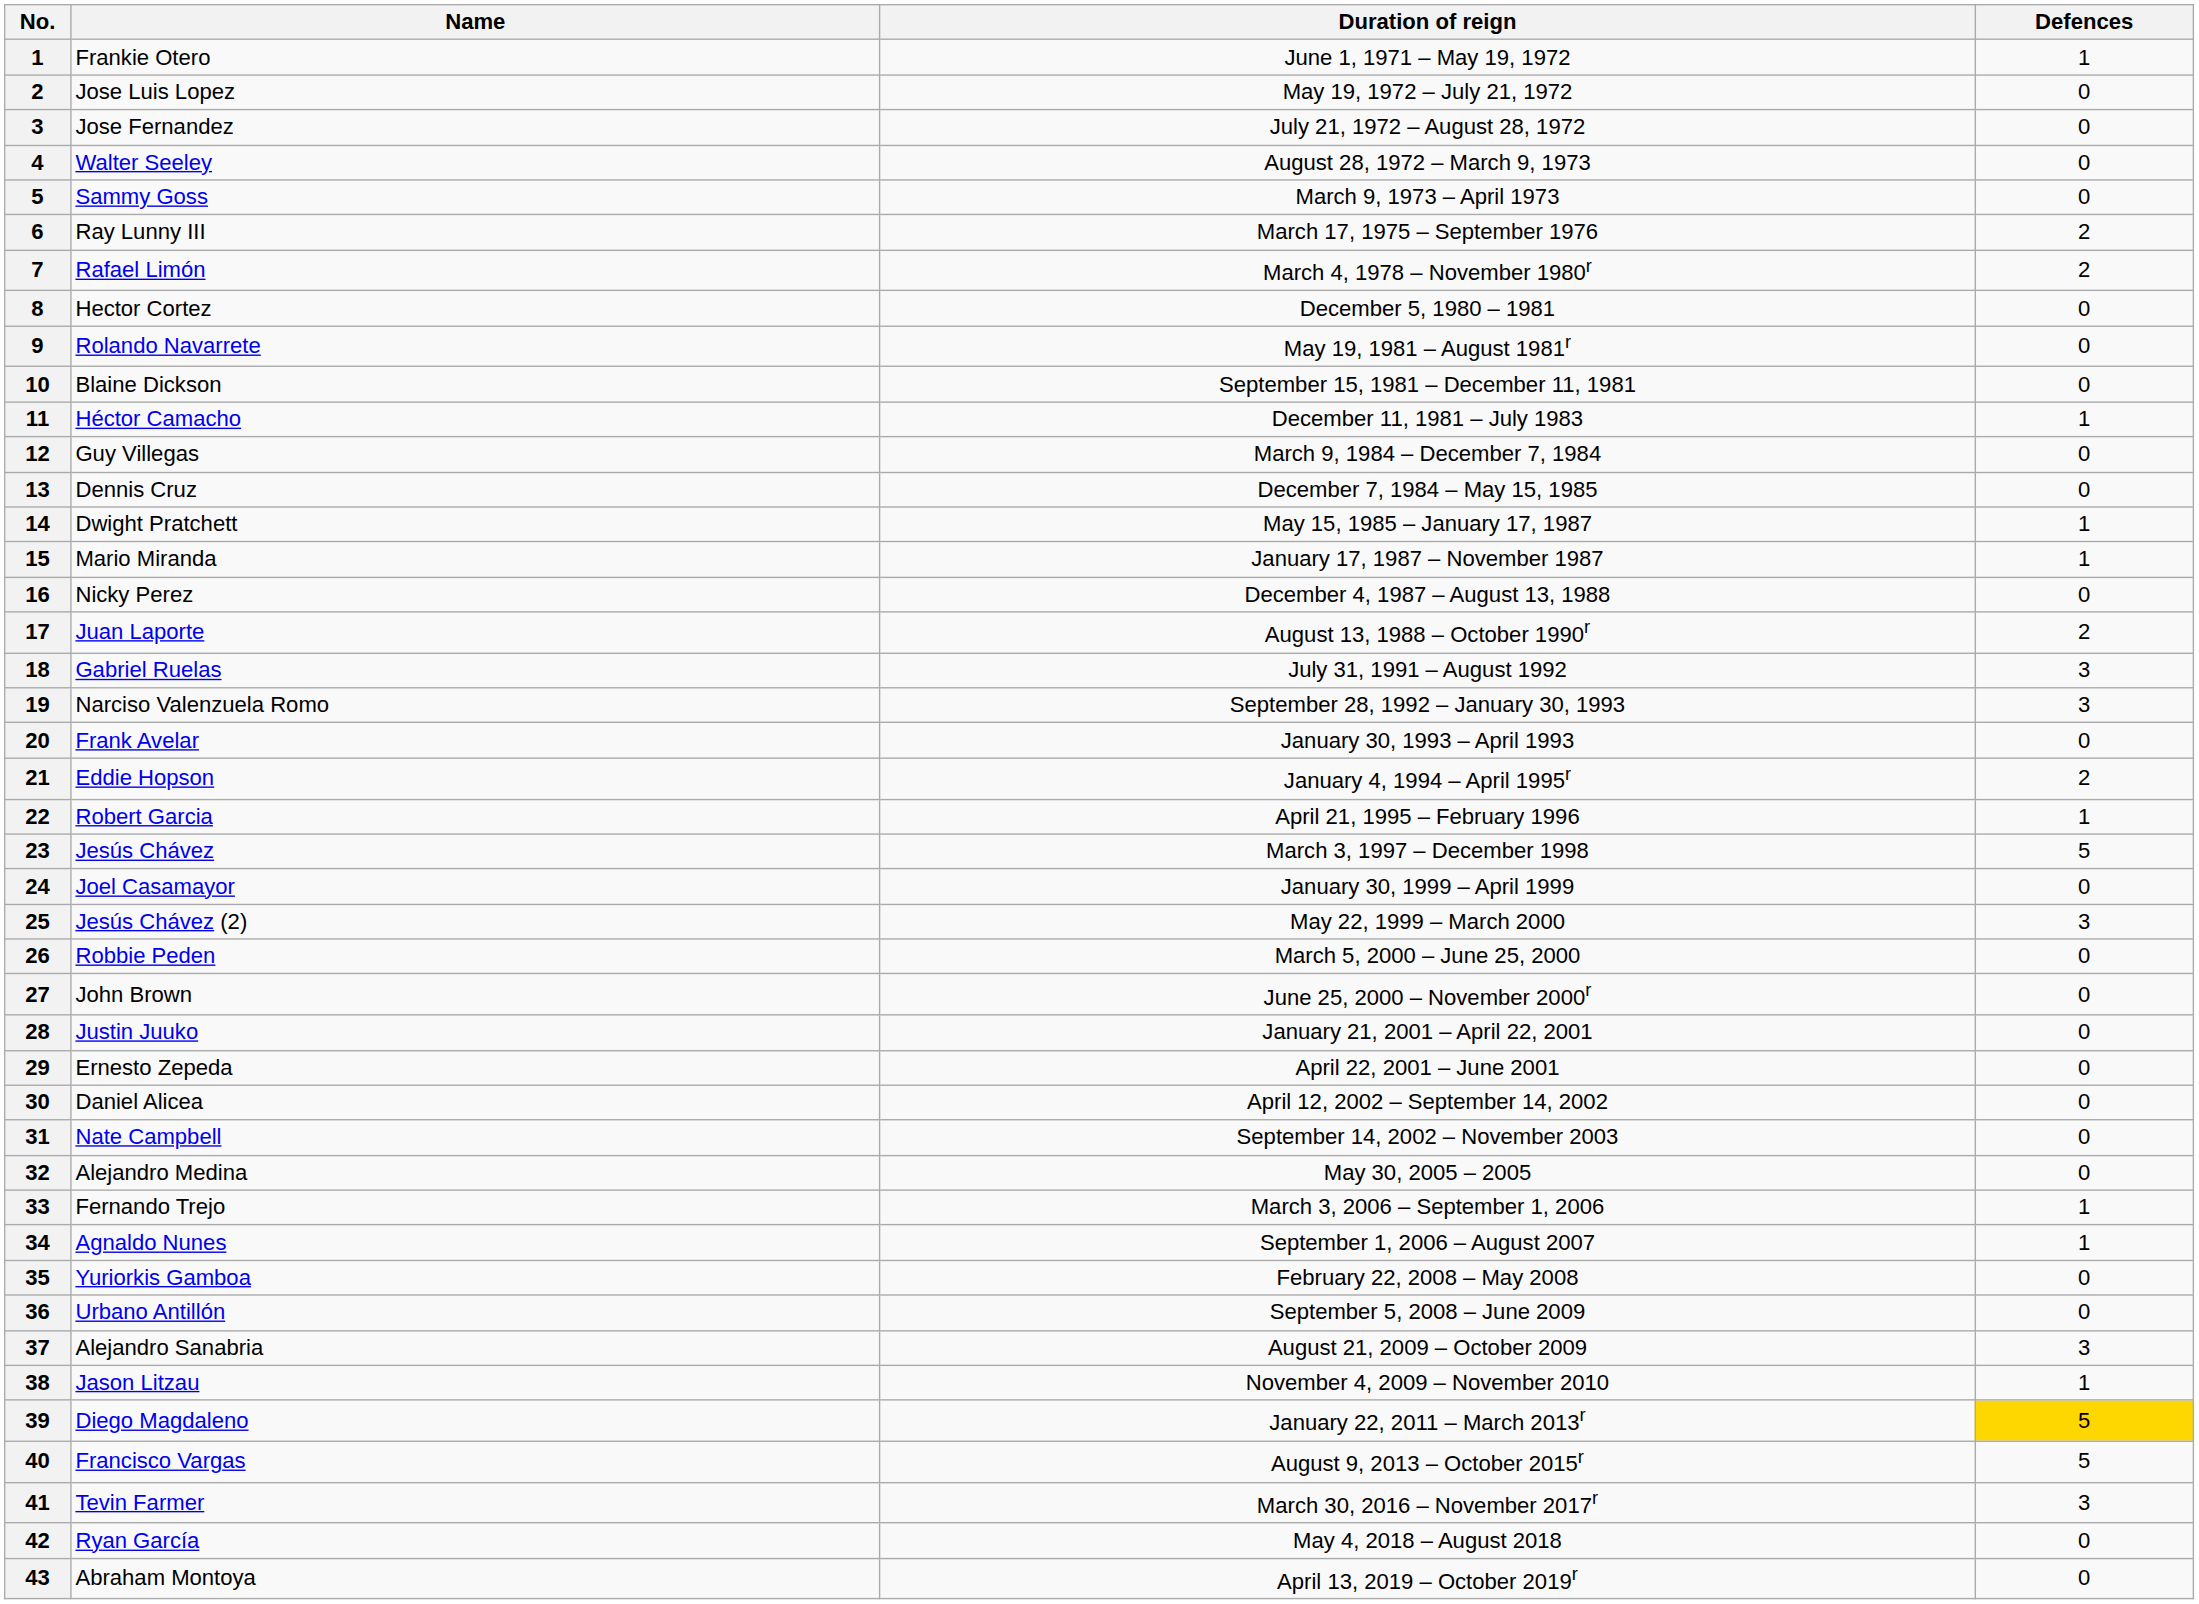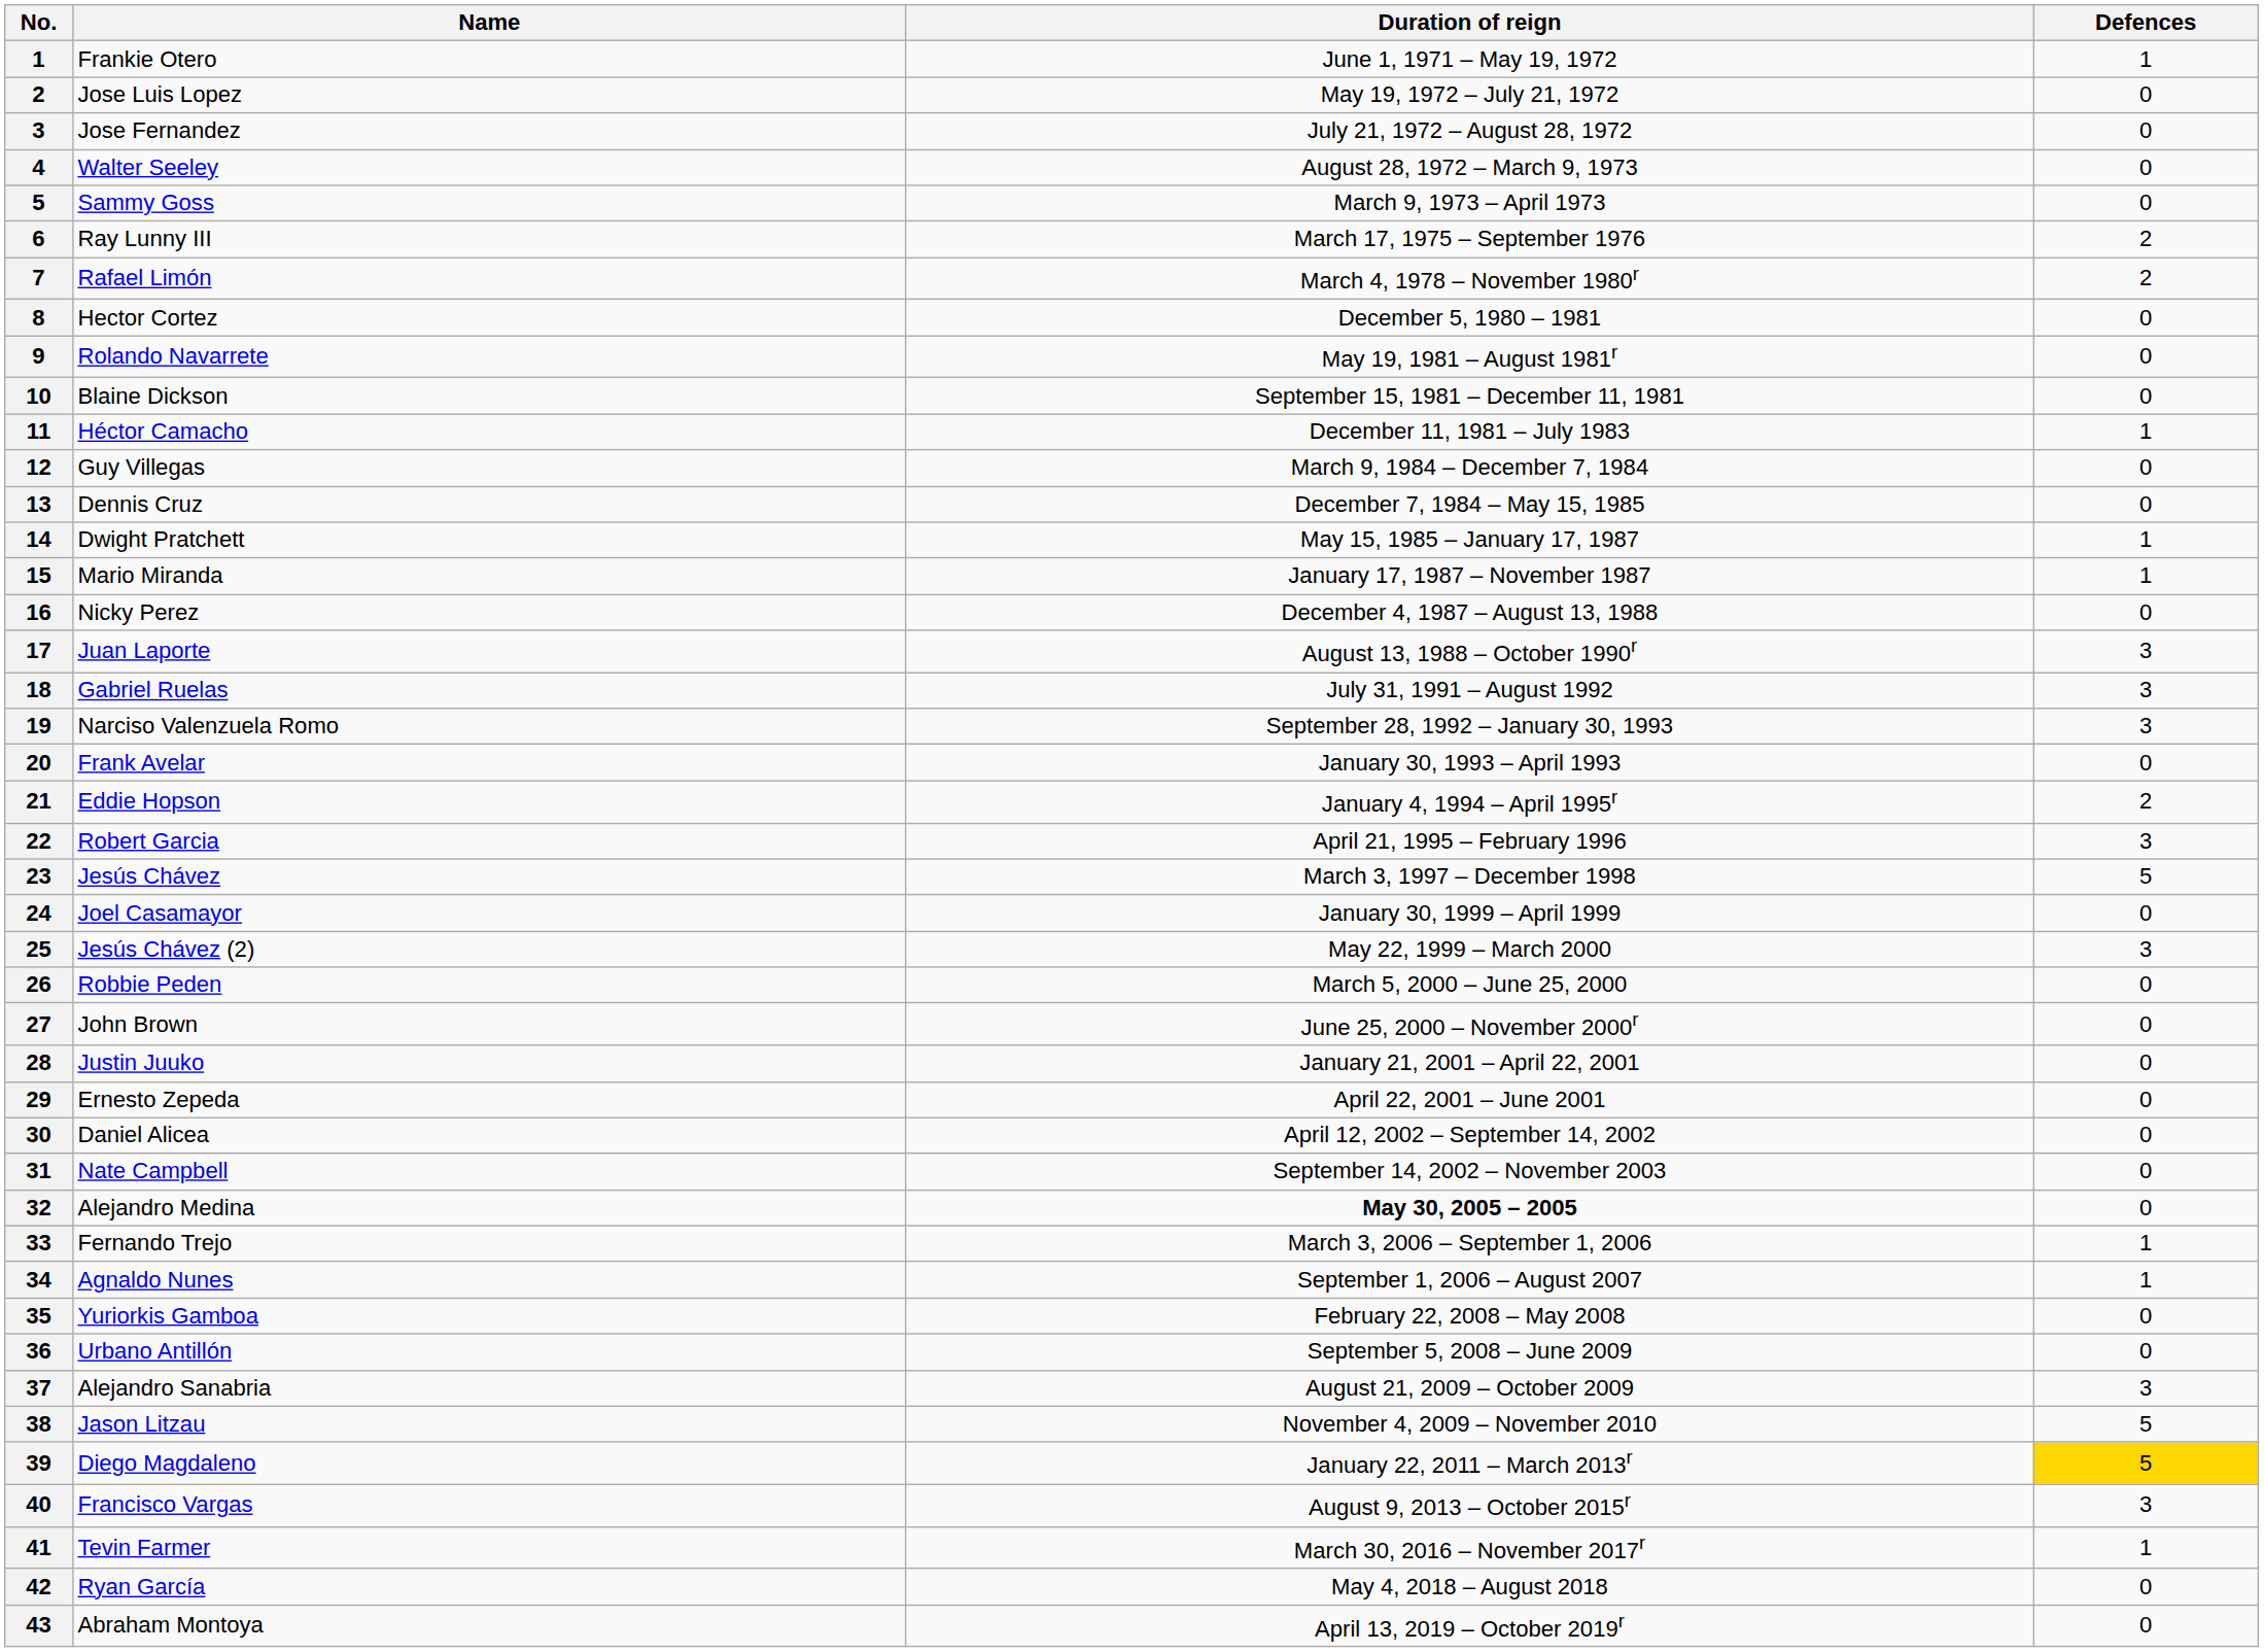Juan Laporte | Defences: 2 -> 3
Robert Garcia | Defences: 1 -> 3
Alejandro Medina | Duration of reign: normal -> bold
Jason Litzau | Defences: 1 -> 5
Francisco Vargas | Defences: 5 -> 3
Tevin Farmer | Defences: 3 -> 1
